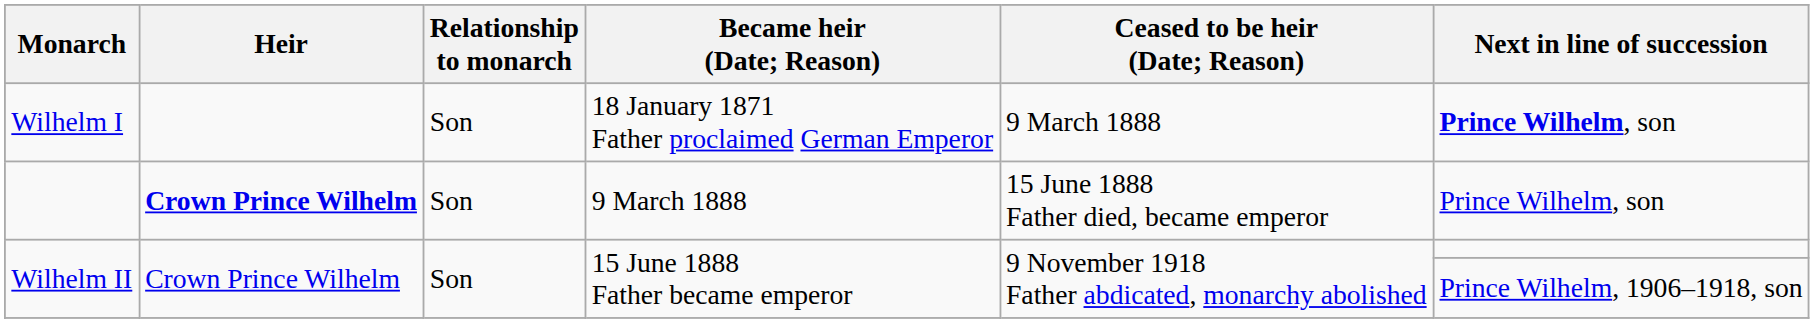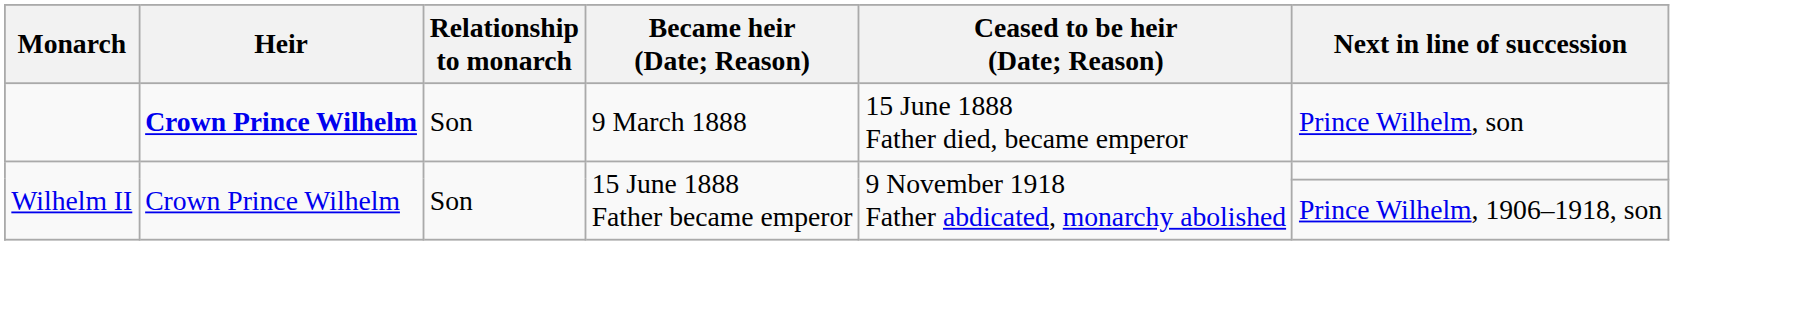- row: Wilhelm I | Son | 18 January 1871 Father proclaimed German Emperor | 9 March 1888 | Prince Wilhelm, son
